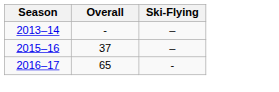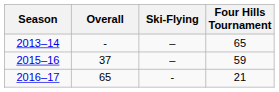+ column: Four Hills Tournament | 65 | 59 | 21
